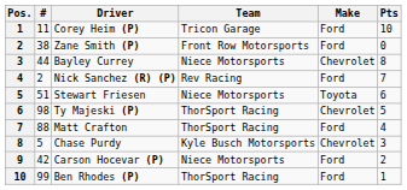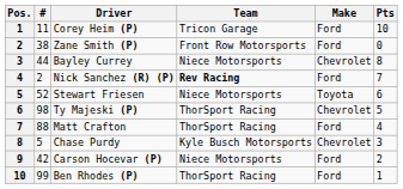Nick Sanchez (R) (P) | Team: normal -> bold
Stewart Friesen | #: 51 -> 52
